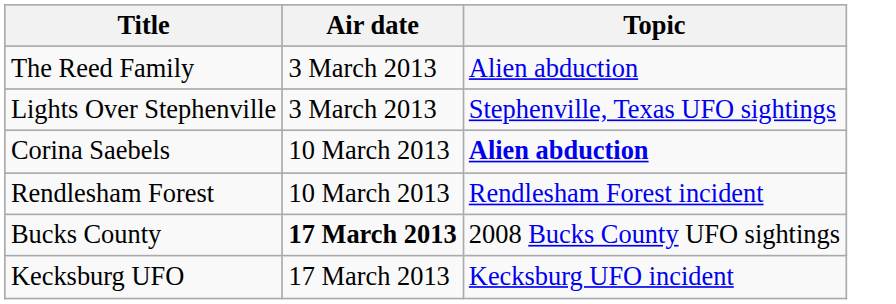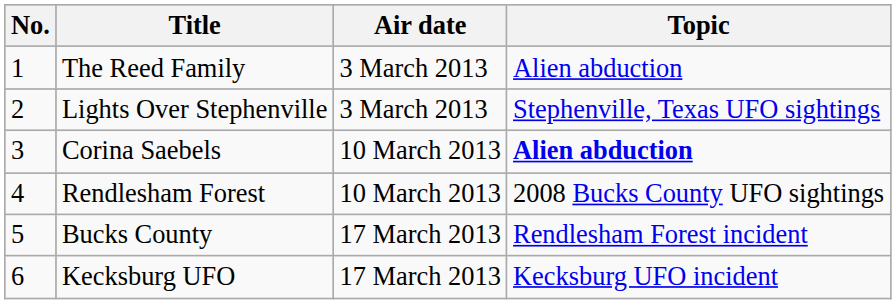+ column: No. | 1 | 2 | 3 | 4 | 5 | 6
Rendlesham Forest | Topic: Rendlesham Forest incident -> 2008 Bucks County UFO sightings
Bucks County | Air date: bold -> normal
Bucks County | Topic: 2008 Bucks County UFO sightings -> Rendlesham Forest incident
